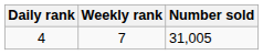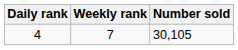4 | Number sold: 31,005 -> 30,105
